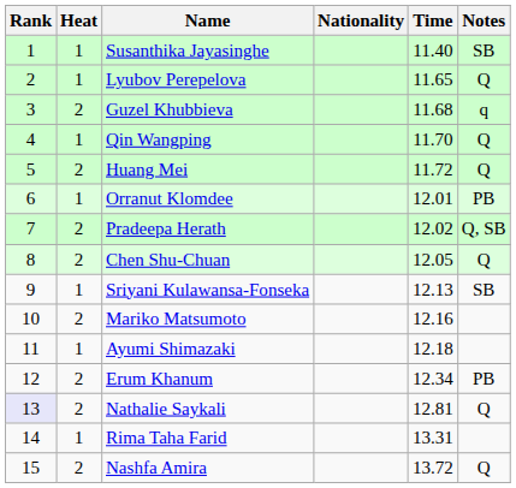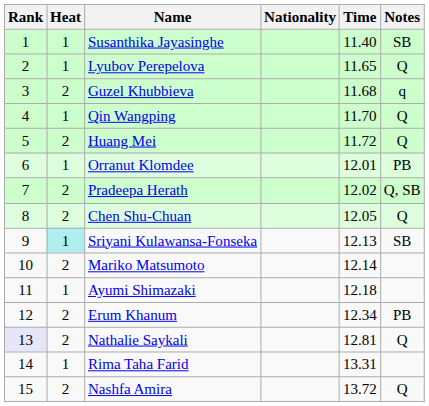Sriyani Kulawansa-Fonseka | Heat: no background -> paleturquoise background
Mariko Matsumoto | Time: 12.16 -> 12.14
